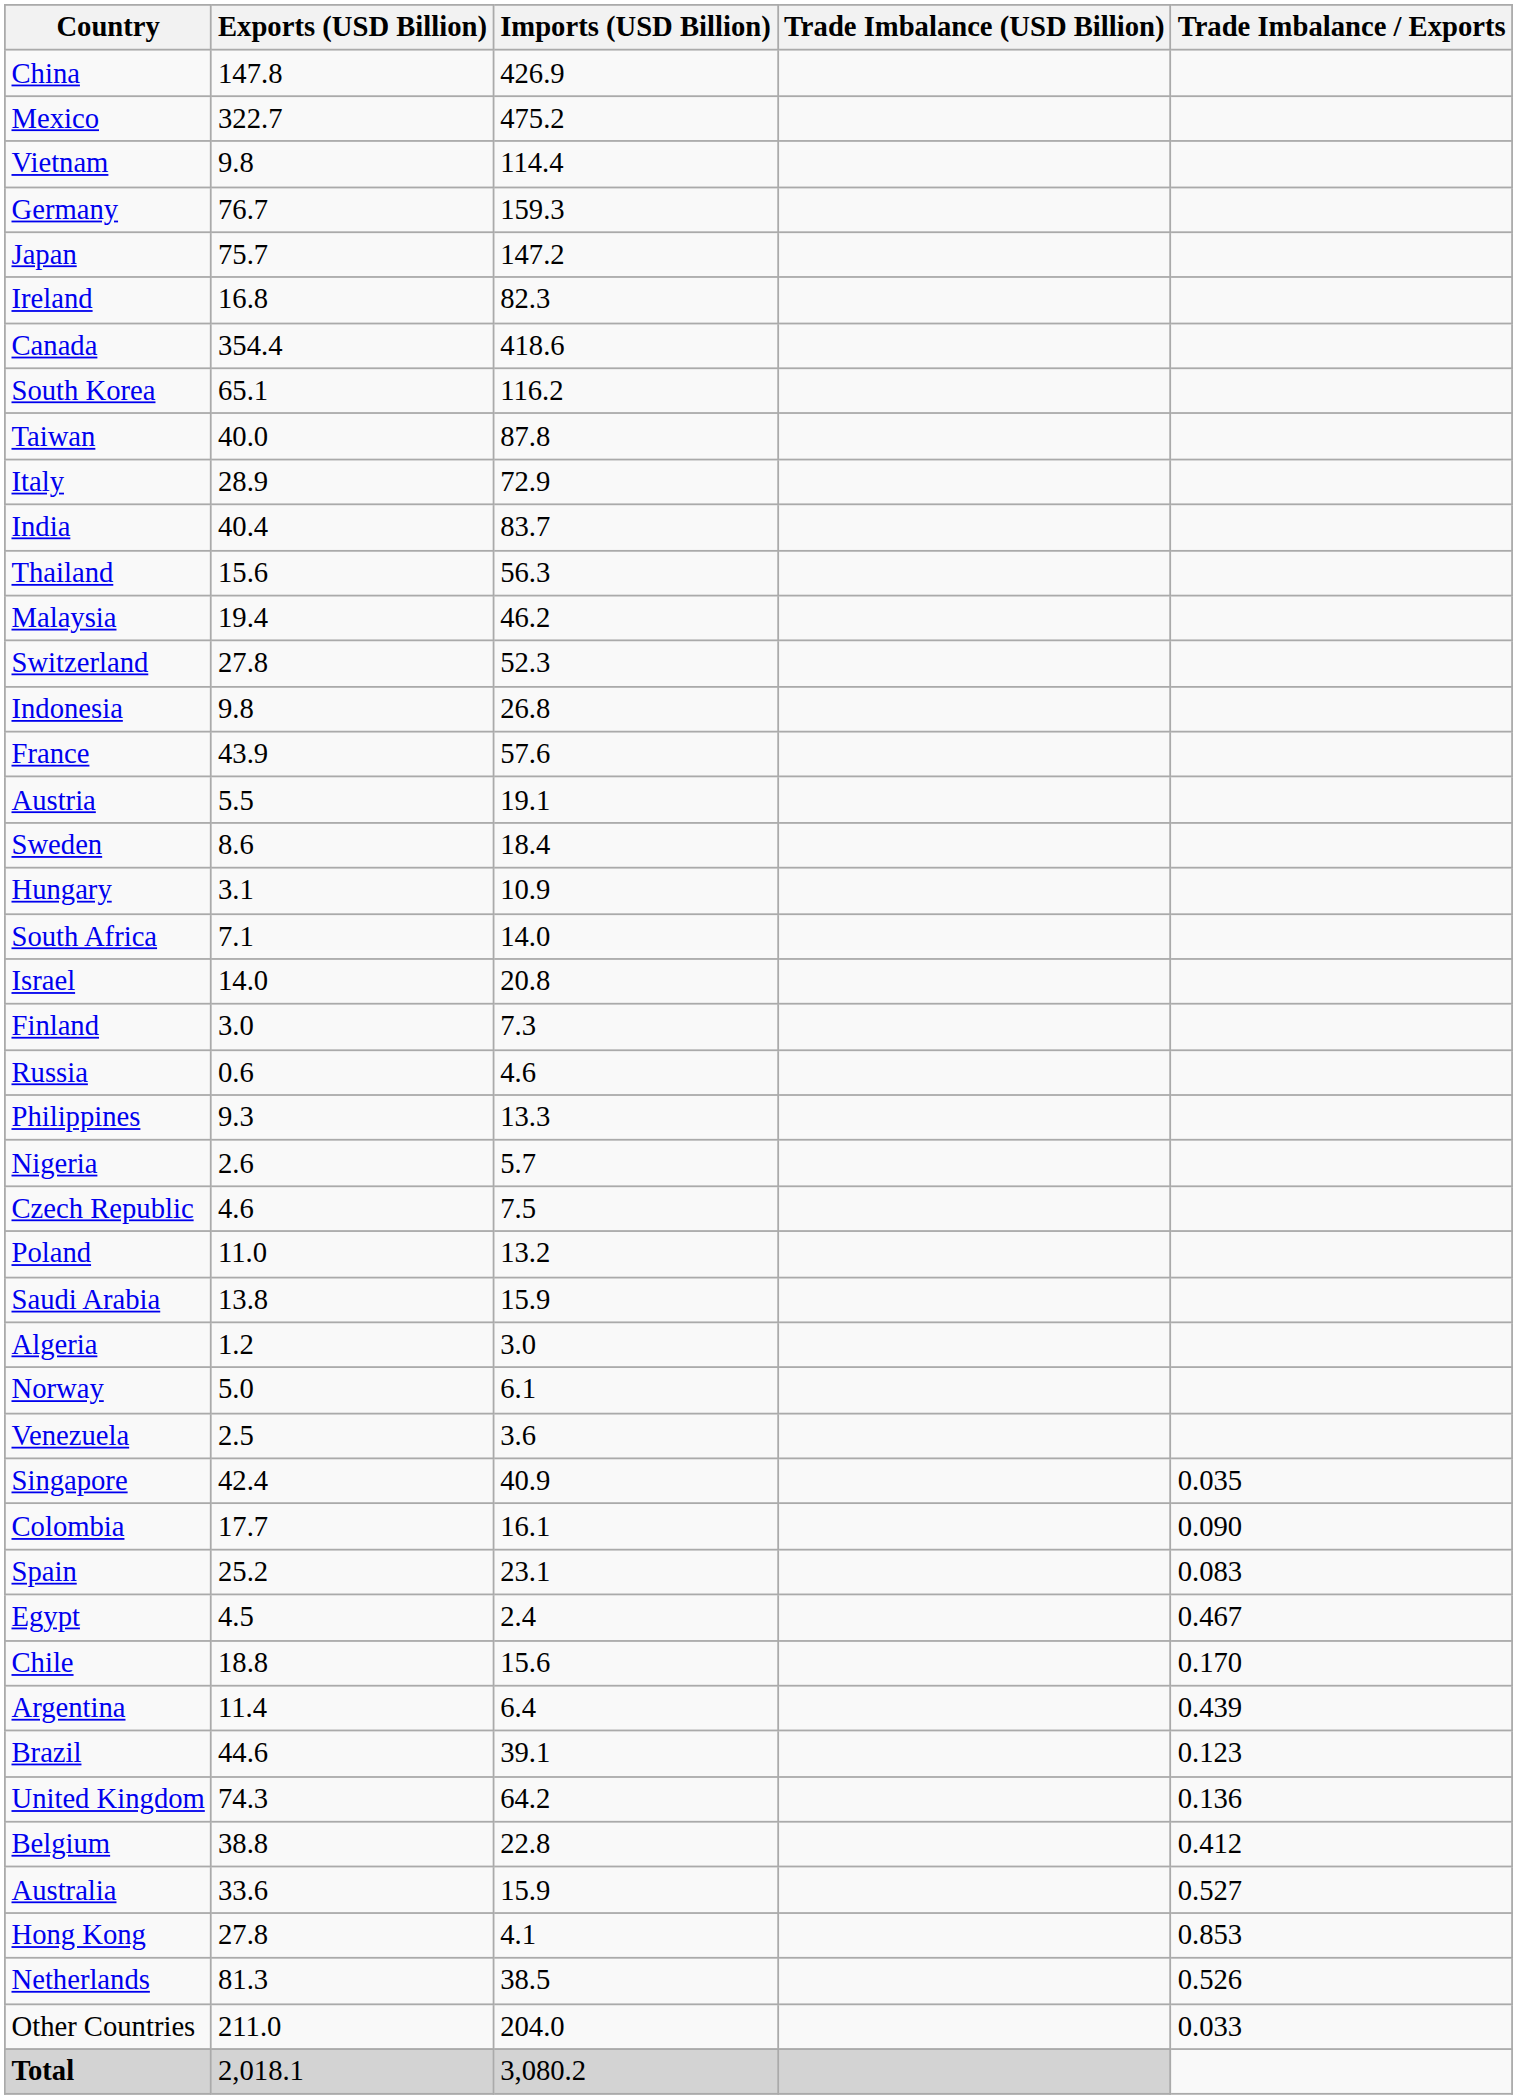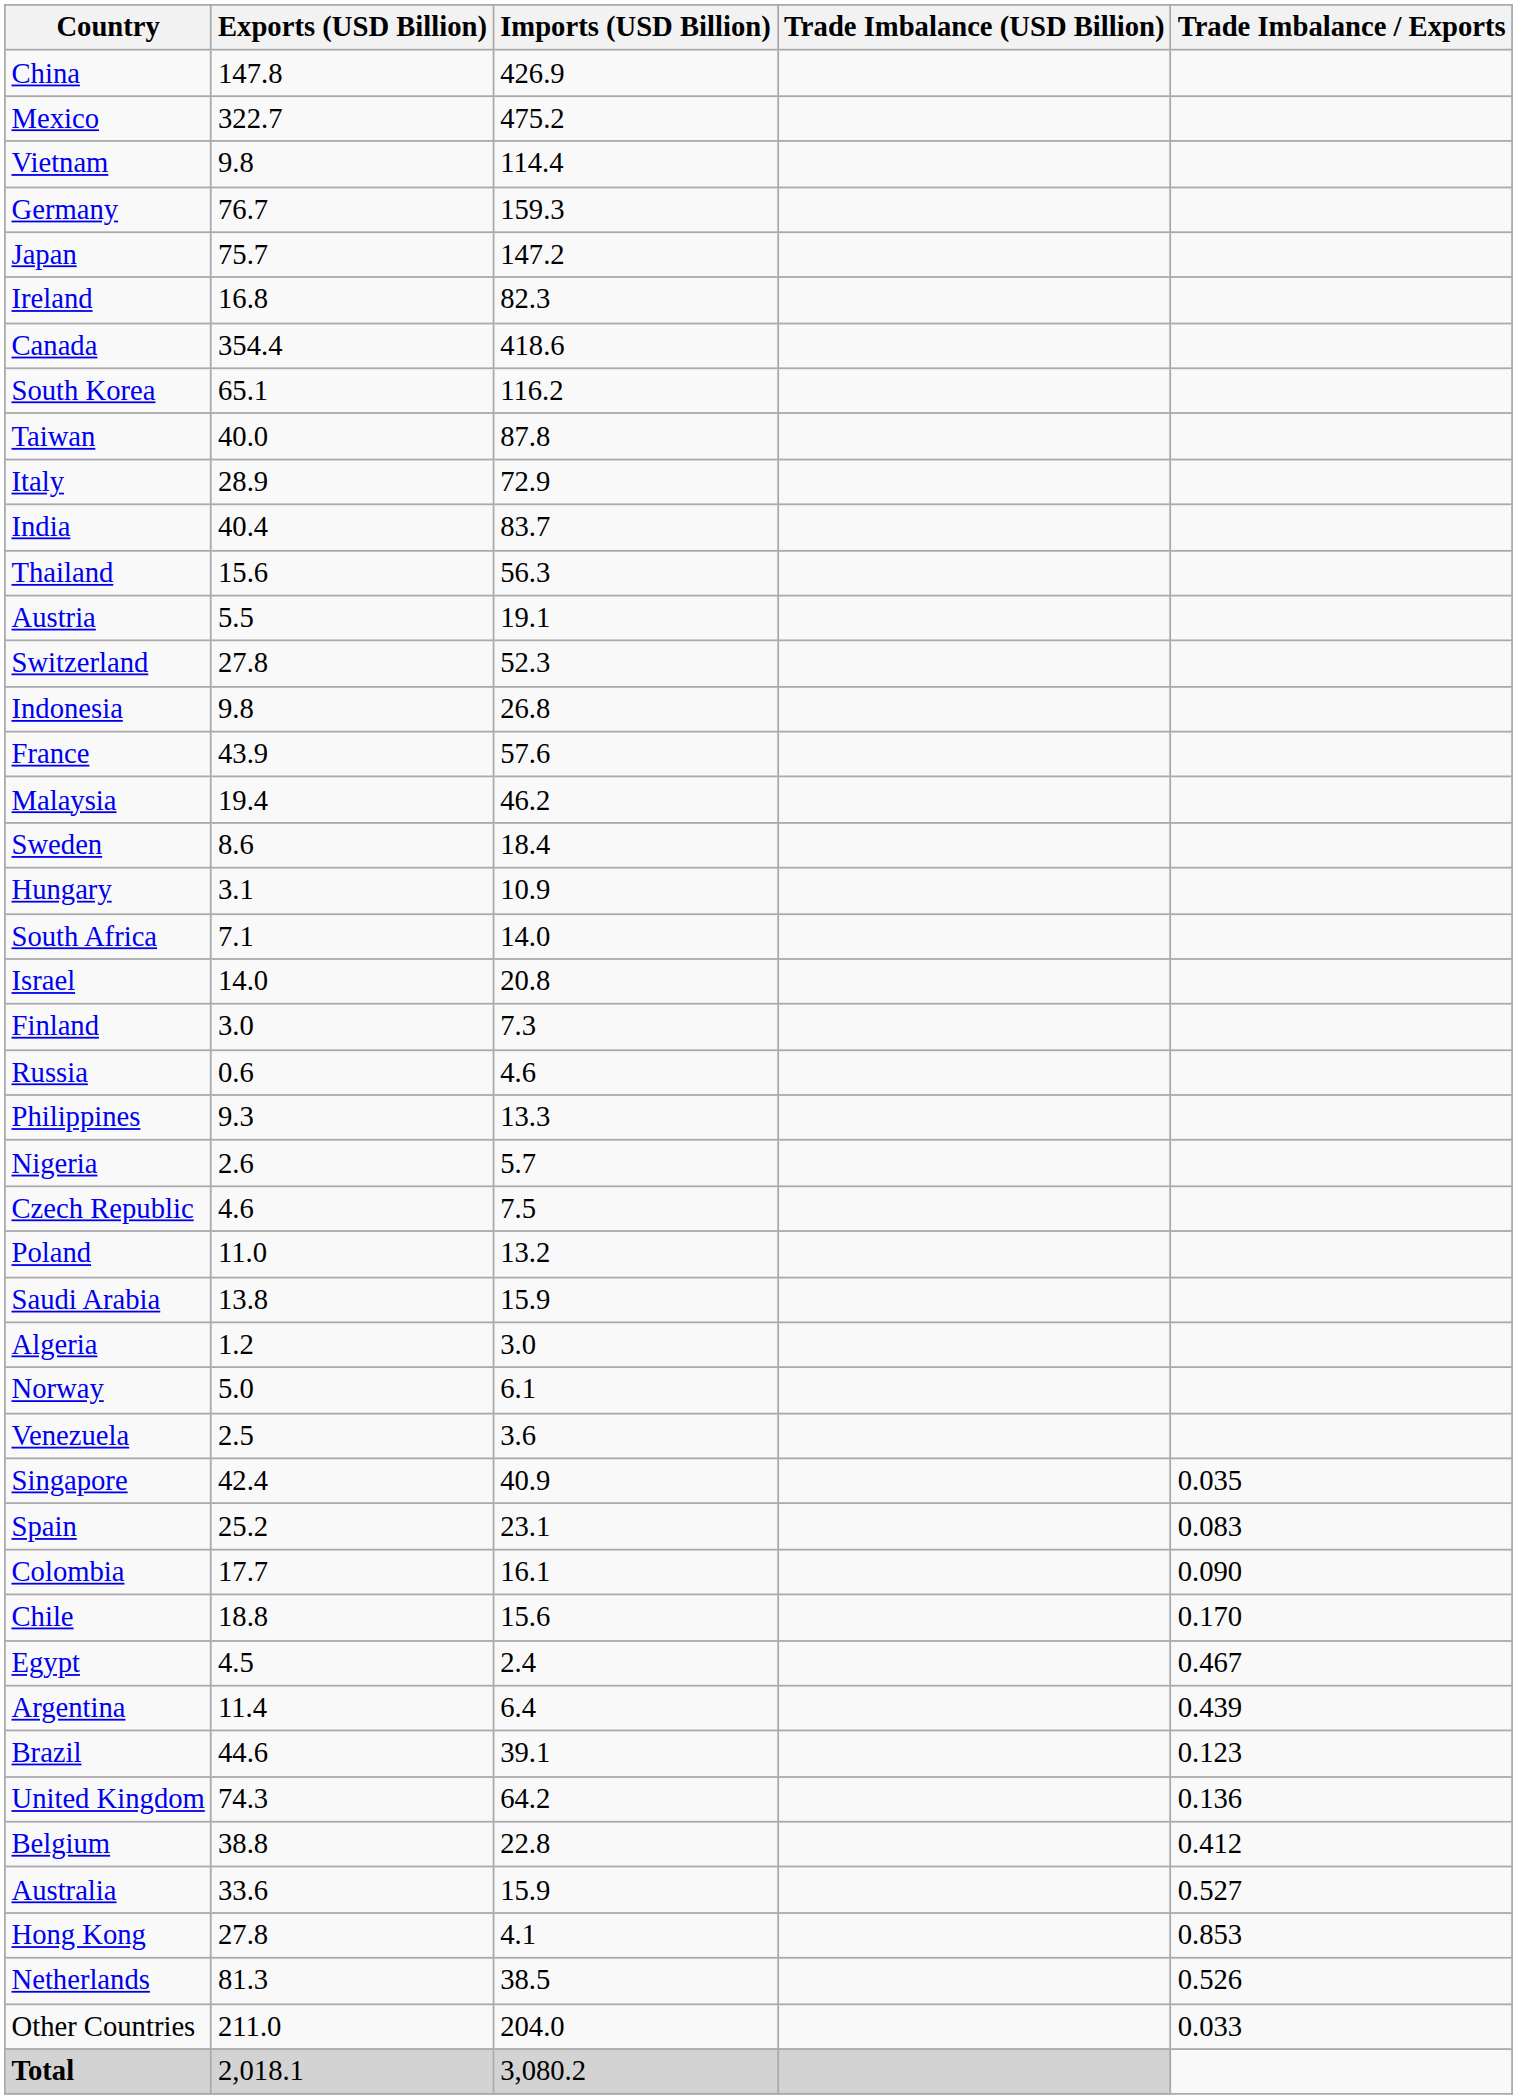rows swapped: Malaysia <-> Austria
rows swapped: Colombia <-> Spain
rows swapped: Egypt <-> Chile
